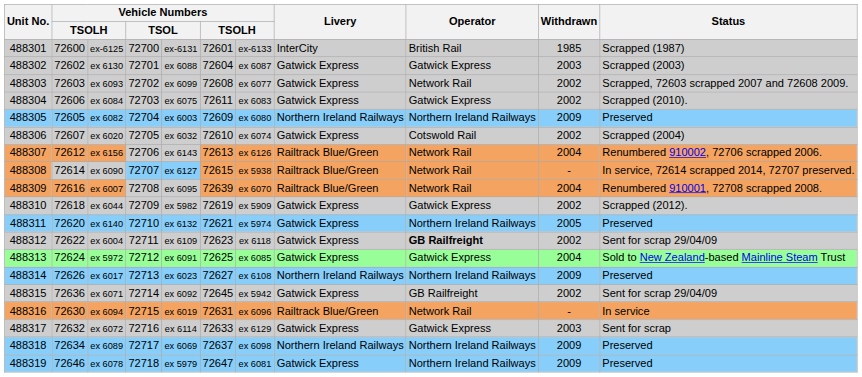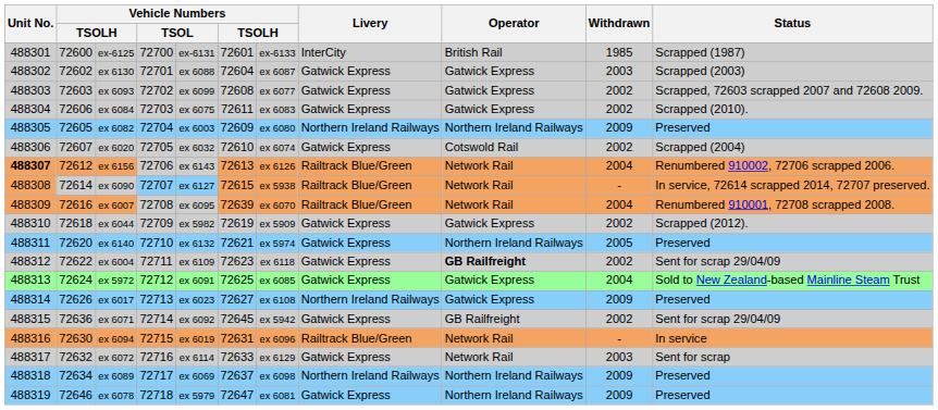ex 6093 | Operator: Network Rail -> Gatwick Express
ex 6156 | Unit No.: normal -> bold
ex 6017 | Operator: Northern Ireland Railways -> Gatwick Express
ex 6072 | Operator: Gatwick Express -> Network Rail
